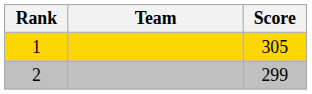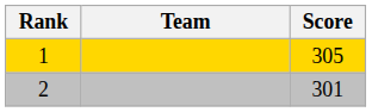2 | Score: 299 -> 301
